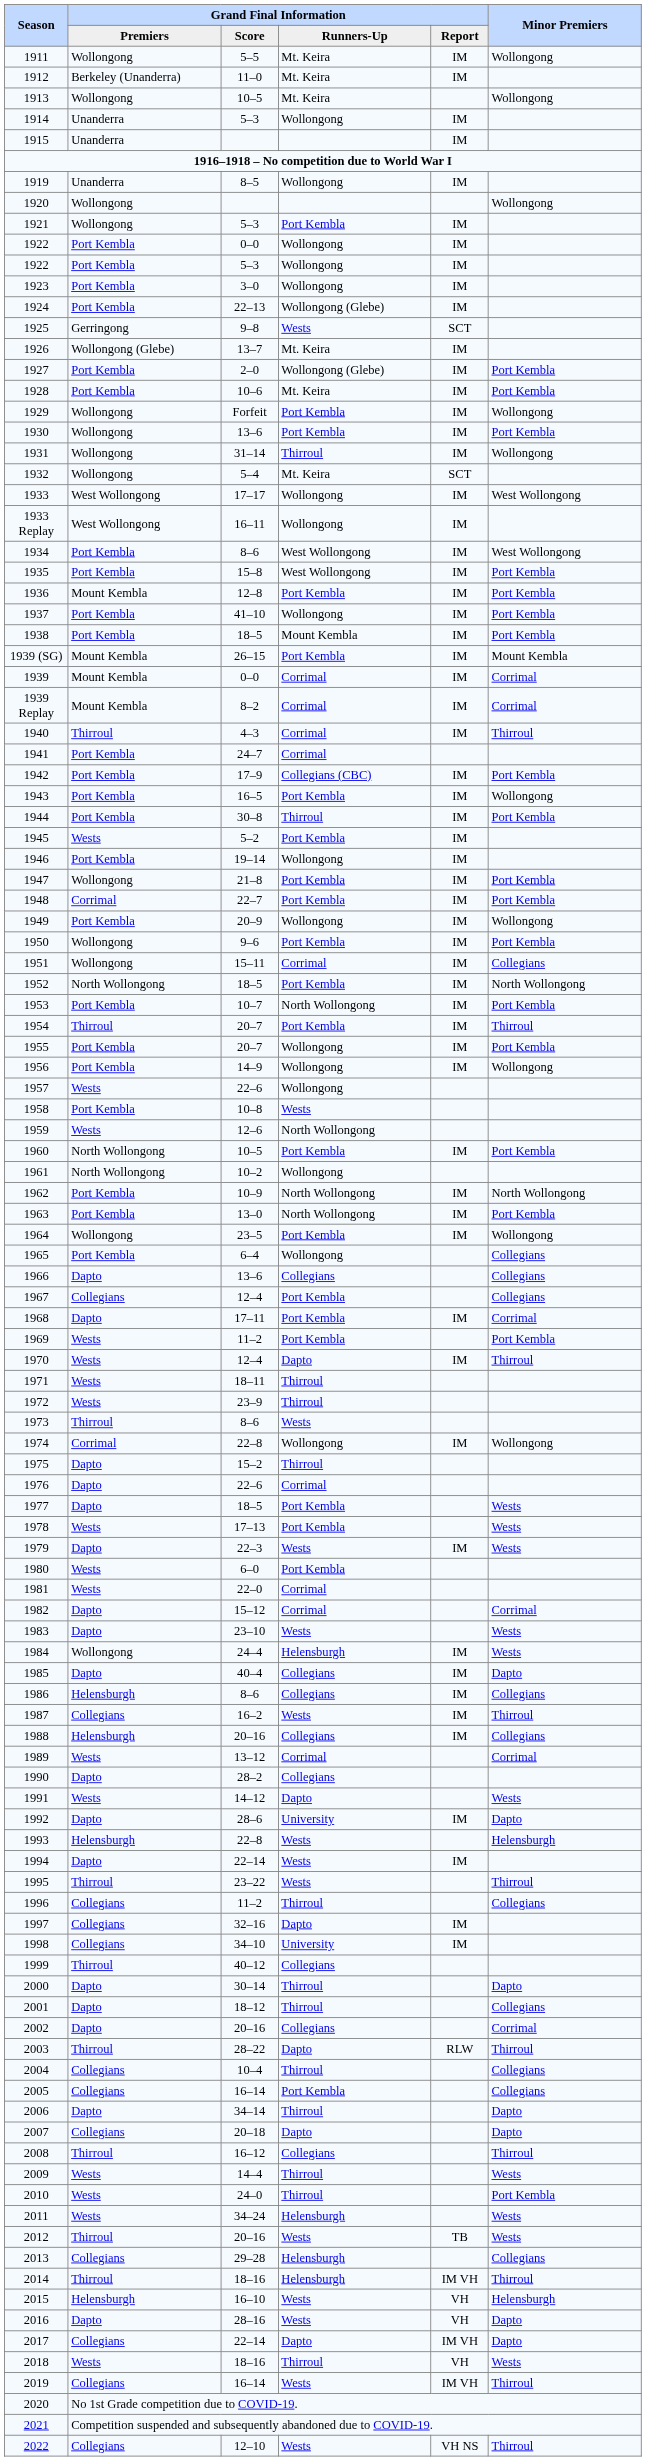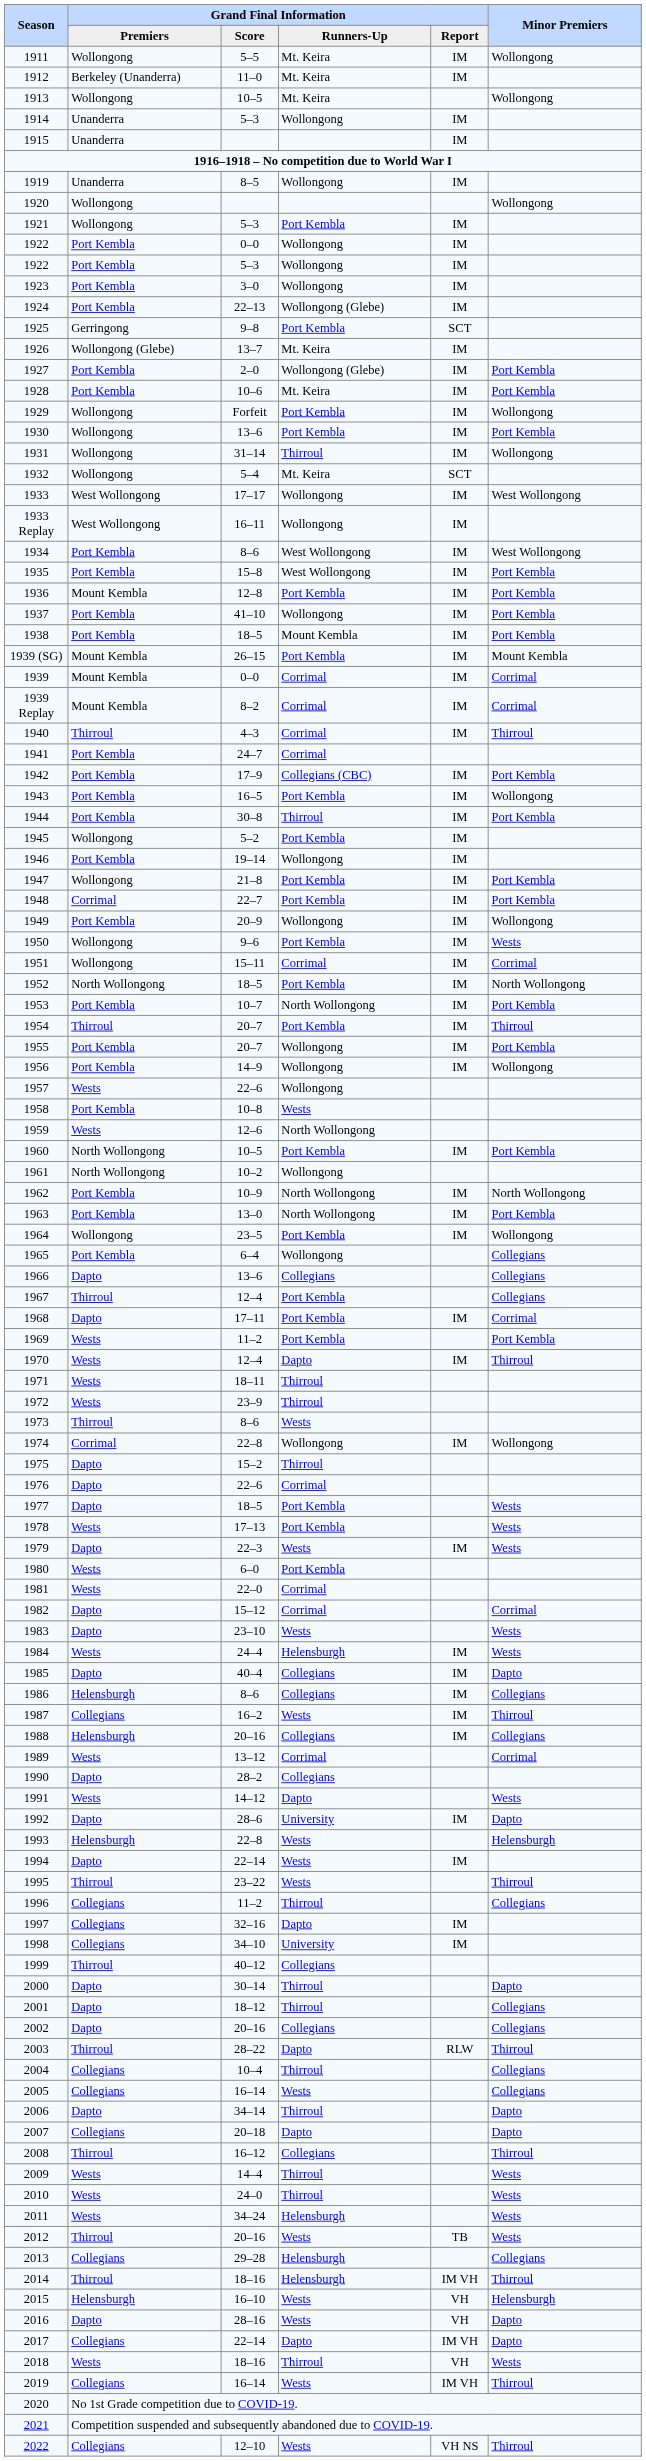1925 | Grand Final Information / Runners-Up: Wests -> Port Kembla
1945 | Grand Final Information / Premiers: Wests -> Wollongong
1950 | Minor Premiers: Port Kembla -> Wests
1951 | Minor Premiers: Collegians -> Corrimal
1967 | Grand Final Information / Premiers: Collegians -> Thirroul
1984 | Grand Final Information / Premiers: Wollongong -> Wests
2002 | Minor Premiers: Corrimal -> Collegians
2005 | Grand Final Information / Runners-Up: Port Kembla -> Wests
2010 | Minor Premiers: Port Kembla -> Wests
